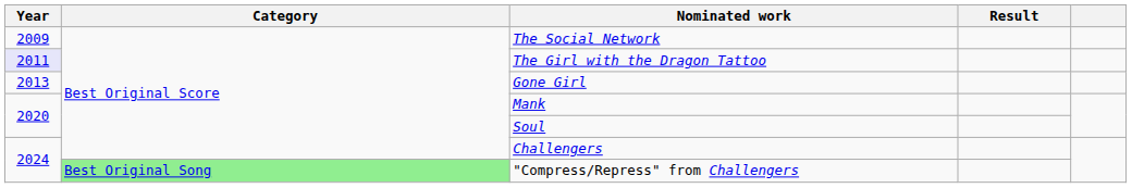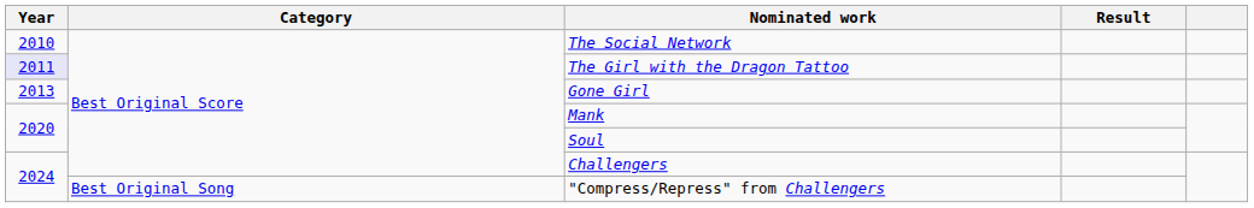The Social Network | Year: 2009 -> 2010
"Compress/Repress" from Challengers | Category: lightgreen background -> no background
